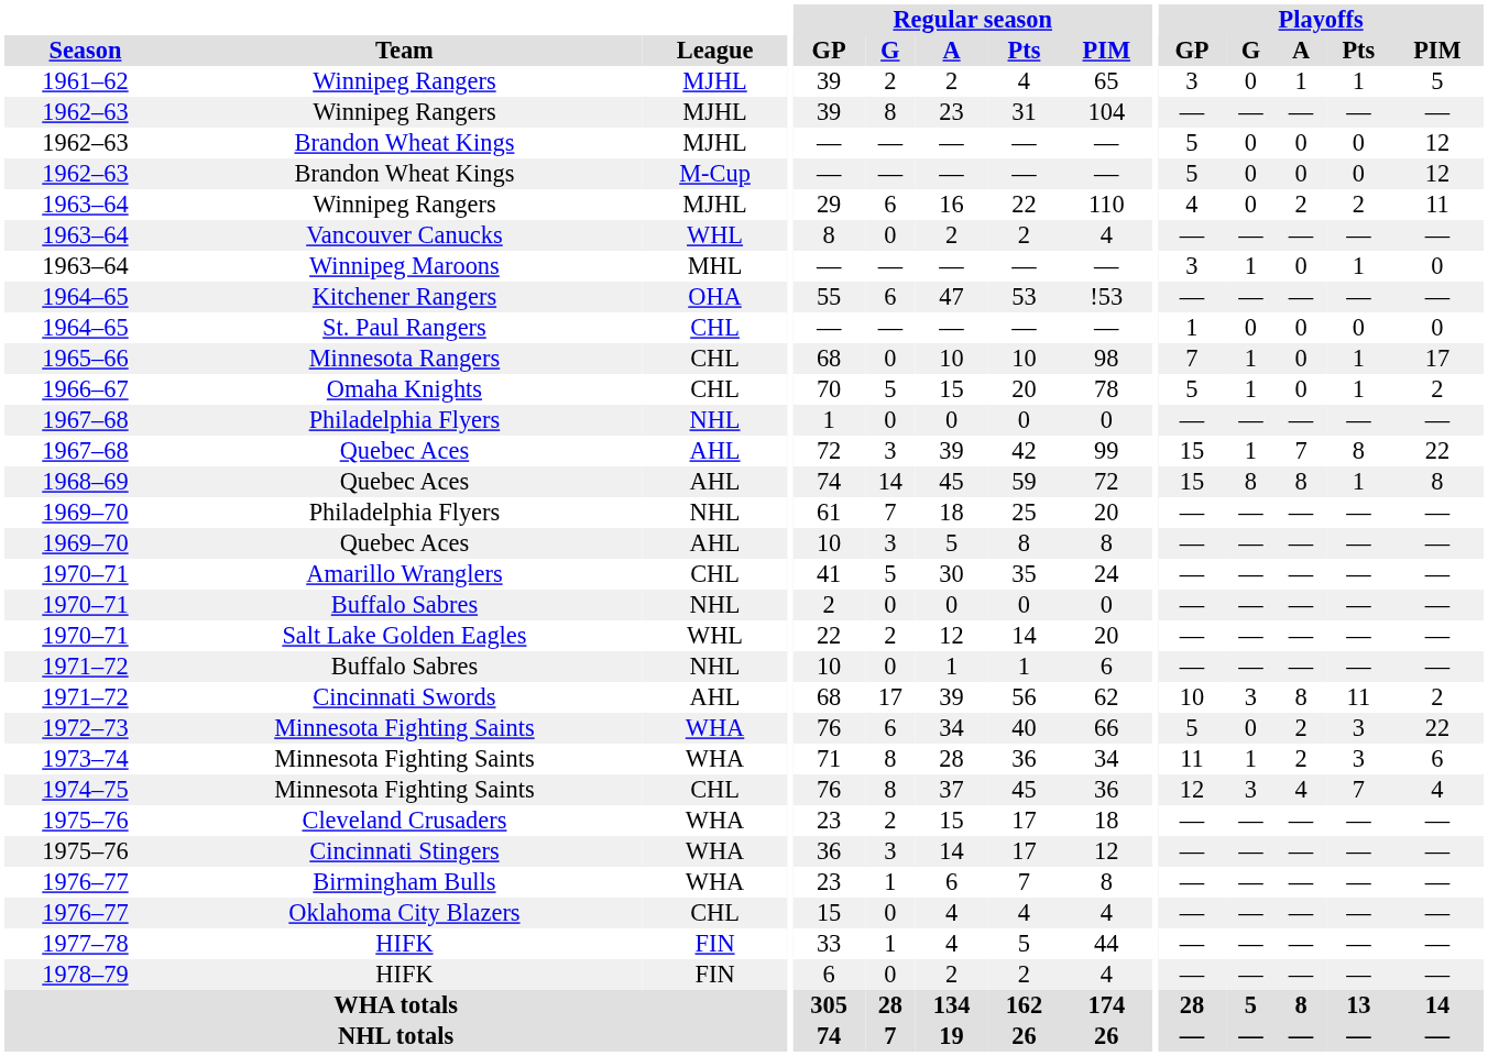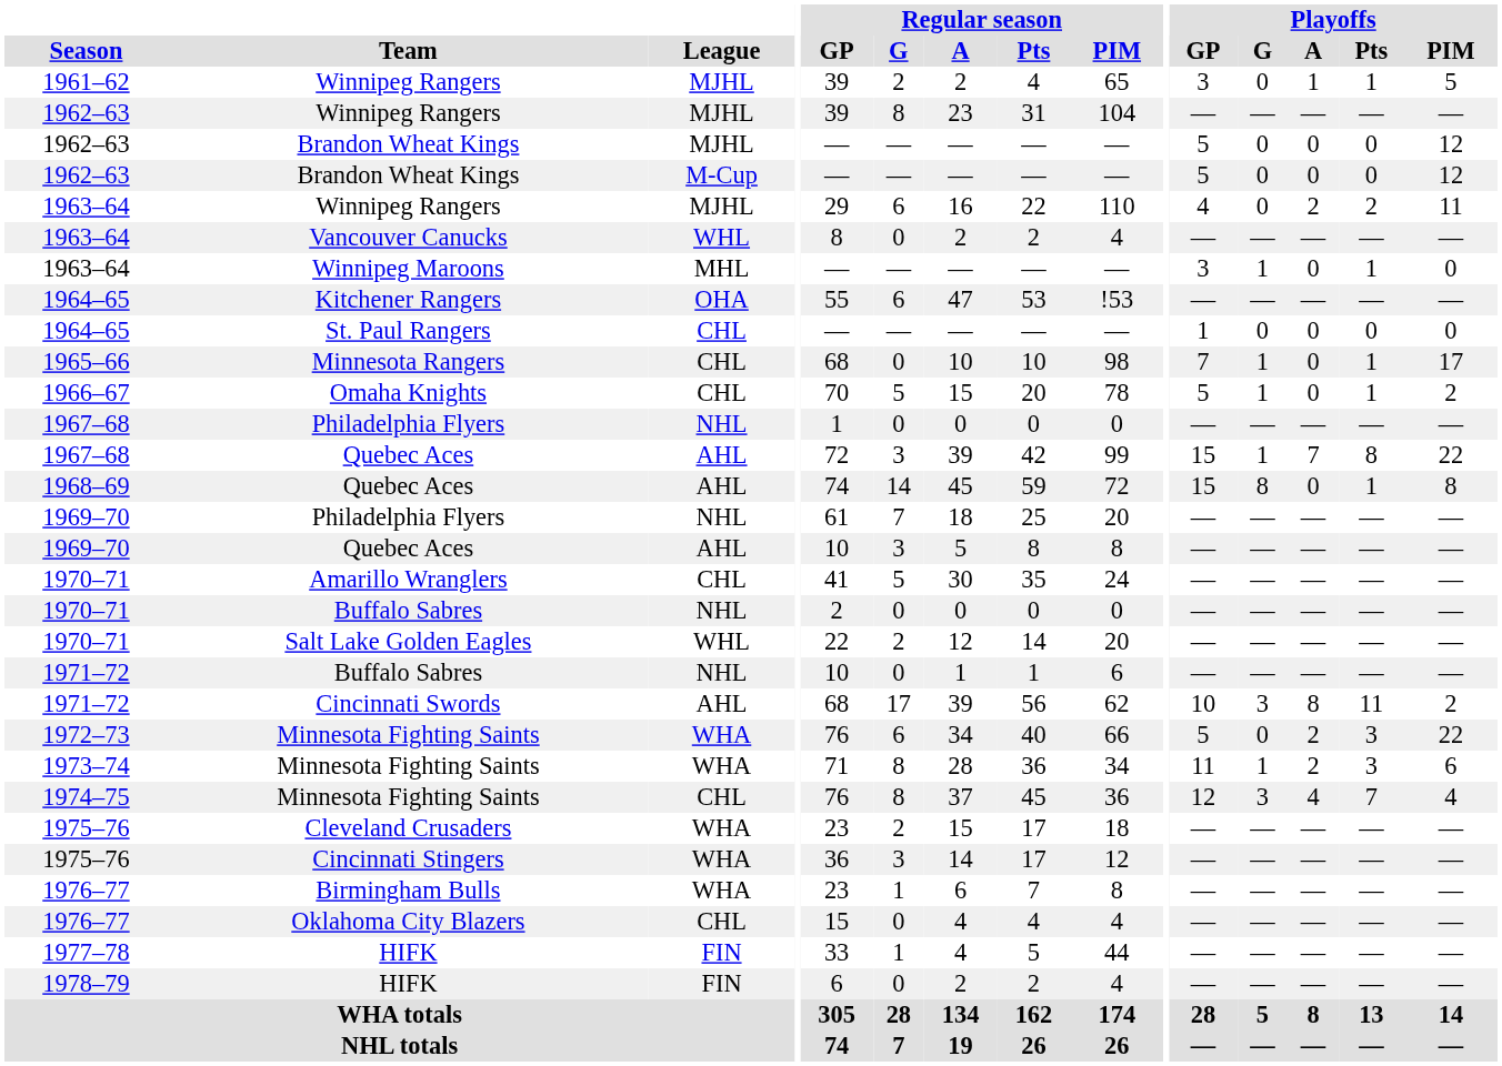1968–69 / Quebec Aces | Playoffs / A: 8 -> 0
